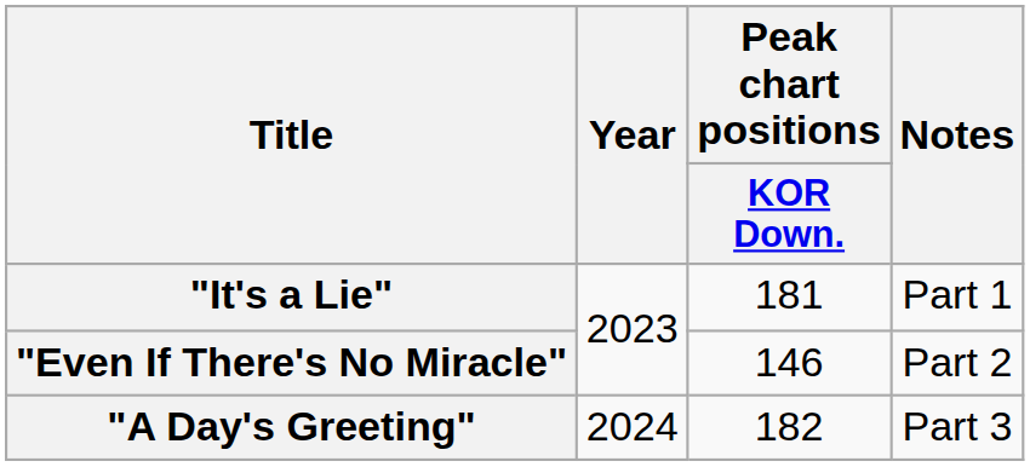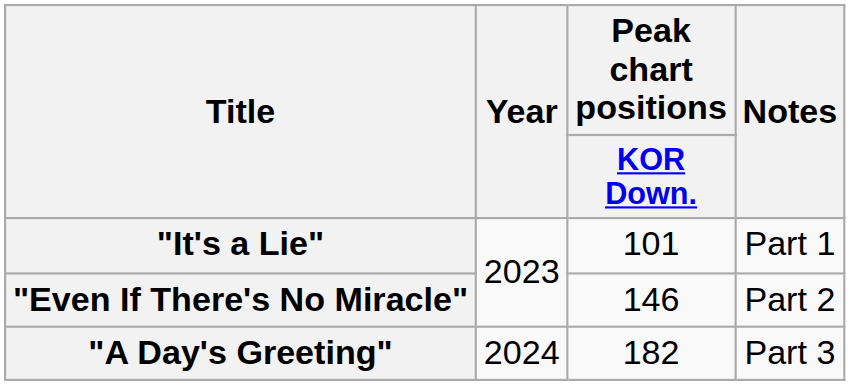"It's a Lie" | Peak chart positions / KOR Down.: 181 -> 101
